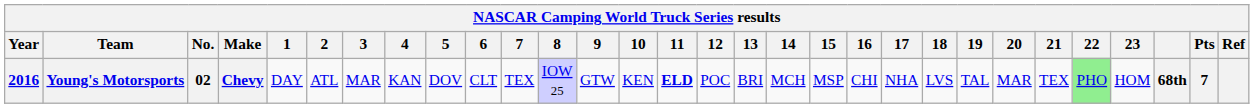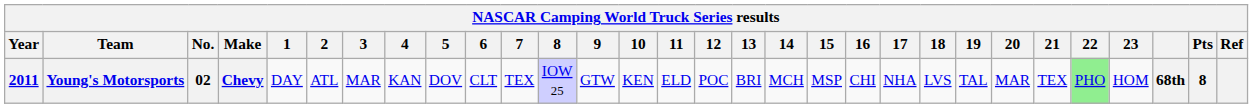Young's Motorsports | Year: 2016 -> 2011
Young's Motorsports | 11: bold -> normal
Young's Motorsports | Pts: 7 -> 8
